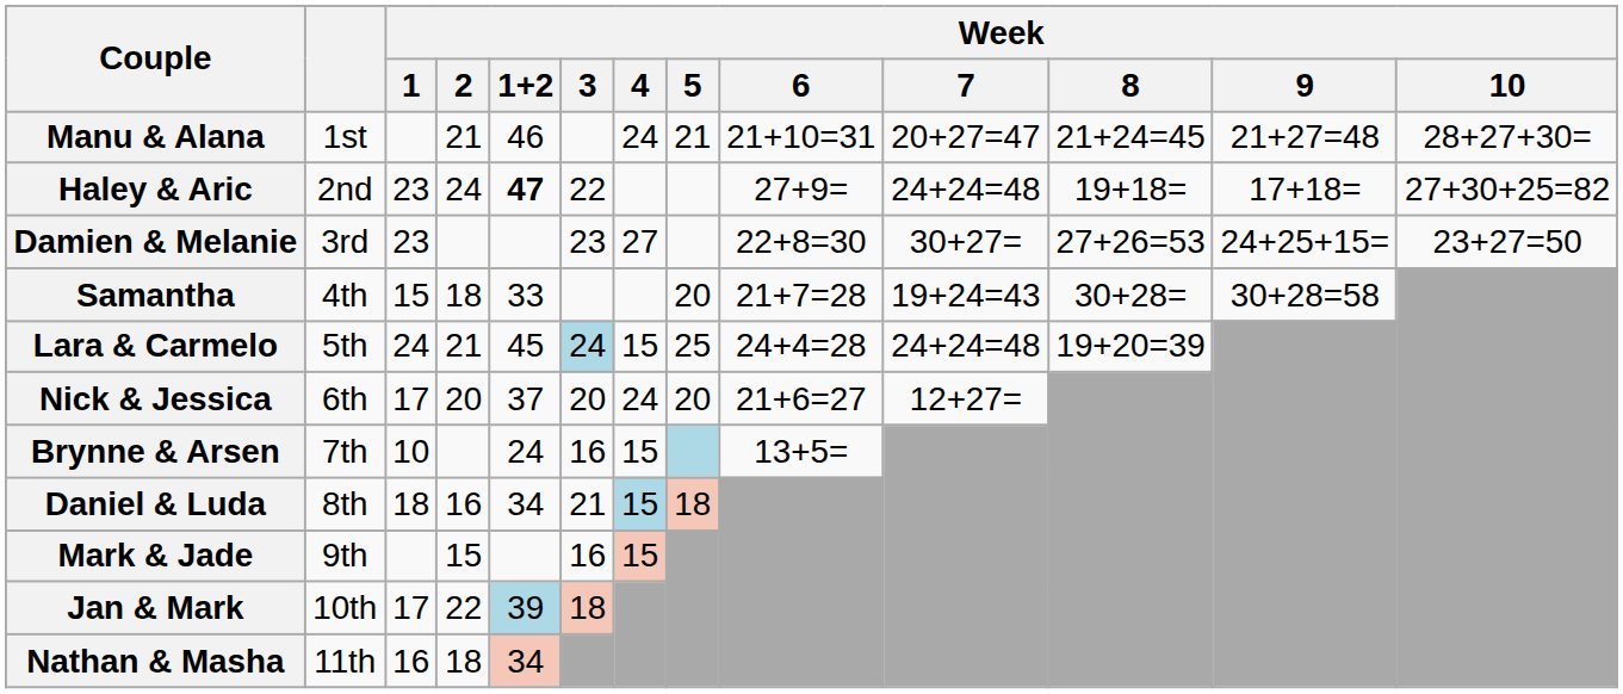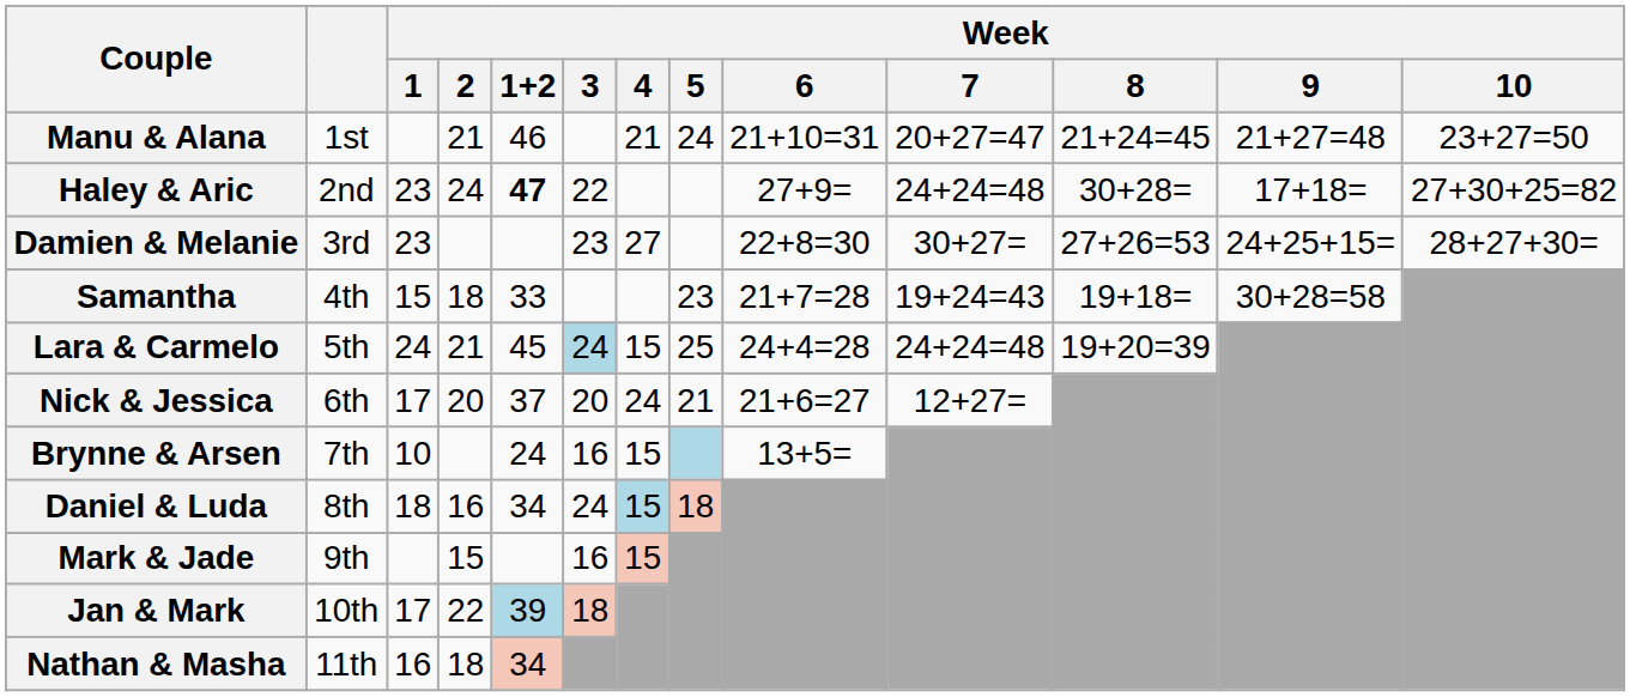Manu & Alana | Week / 4: 24 -> 21
Manu & Alana | Week / 5: 21 -> 24
Manu & Alana | Week / 10: 28+27+30= -> 23+27=50
Haley & Aric | Week / 8: 19+18= -> 30+28=
Damien & Melanie | Week / 10: 23+27=50 -> 28+27+30=
Samantha | Week / 5: 20 -> 23
Samantha | Week / 8: 30+28= -> 19+18=
Nick & Jessica | Week / 5: 20 -> 21
Daniel & Luda | Week / 3: 21 -> 24
